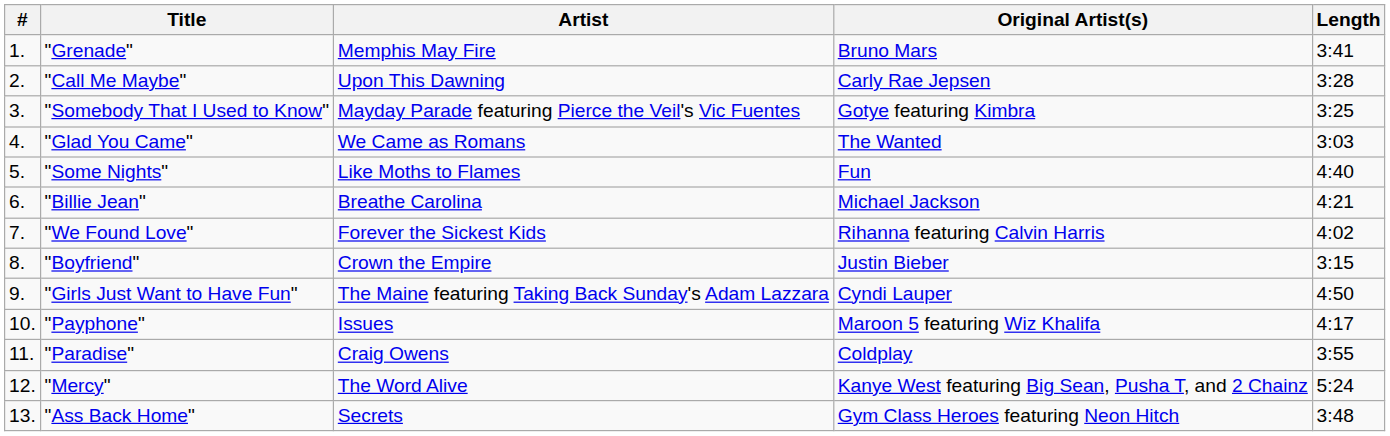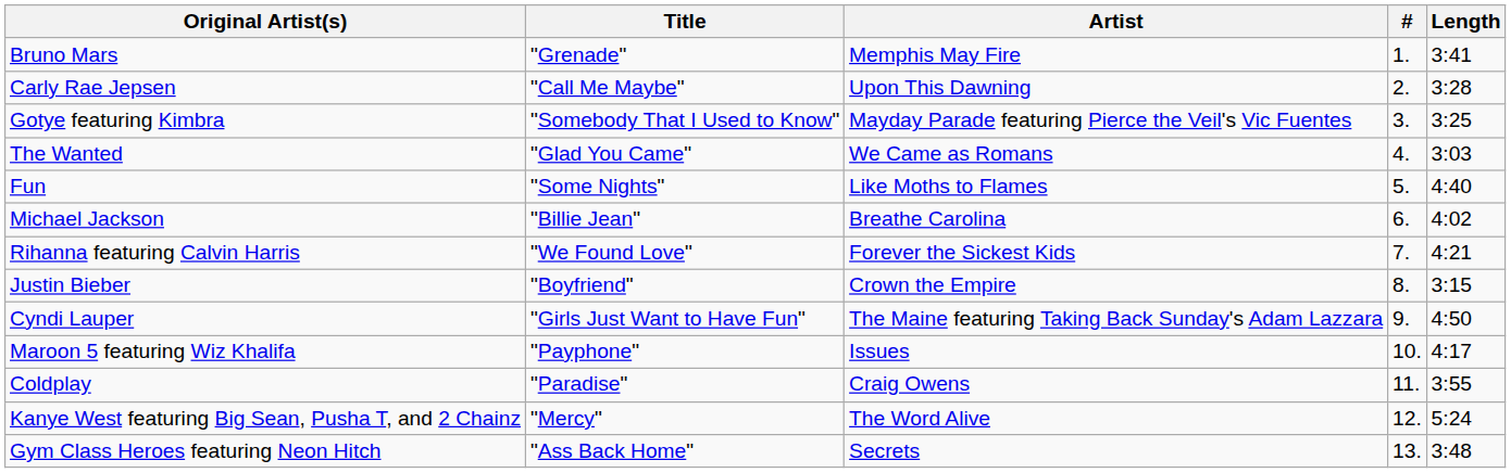columns swapped: # <-> Original Artist(s)
"Billie Jean" | Length: 4:21 -> 4:02
"We Found Love" | Length: 4:02 -> 4:21
